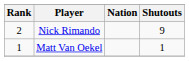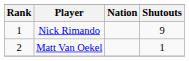Nick Rimando | Rank: 2 -> 1
Matt Van Oekel | Rank: 1 -> 2
